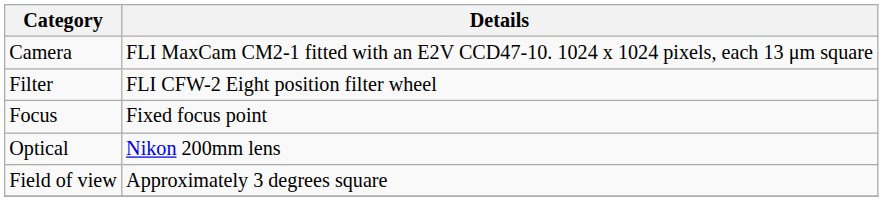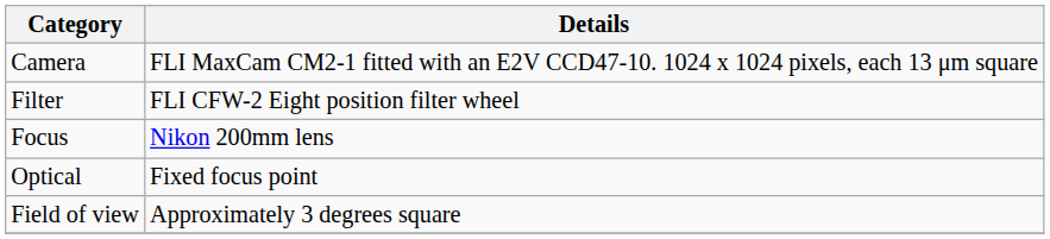Focus | Details: Fixed focus point -> Nikon 200mm lens
Optical | Details: Nikon 200mm lens -> Fixed focus point
